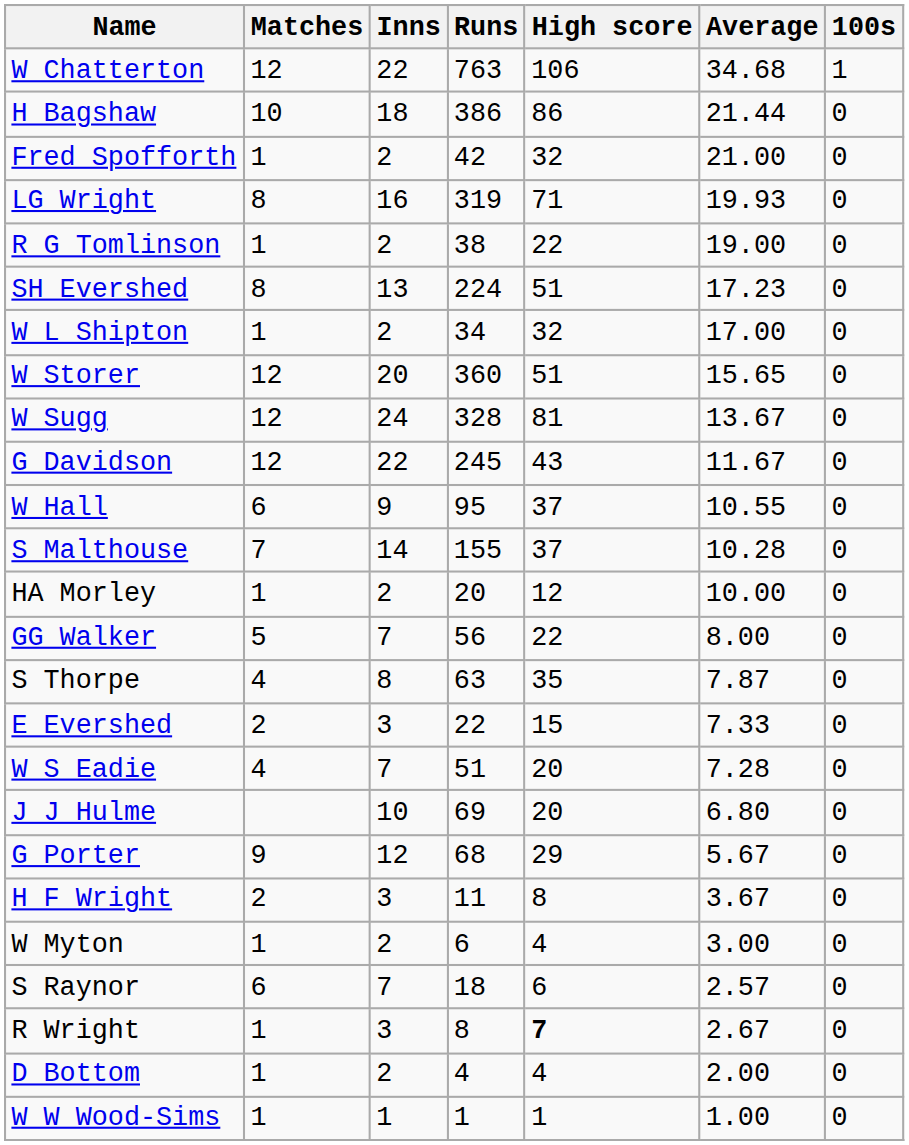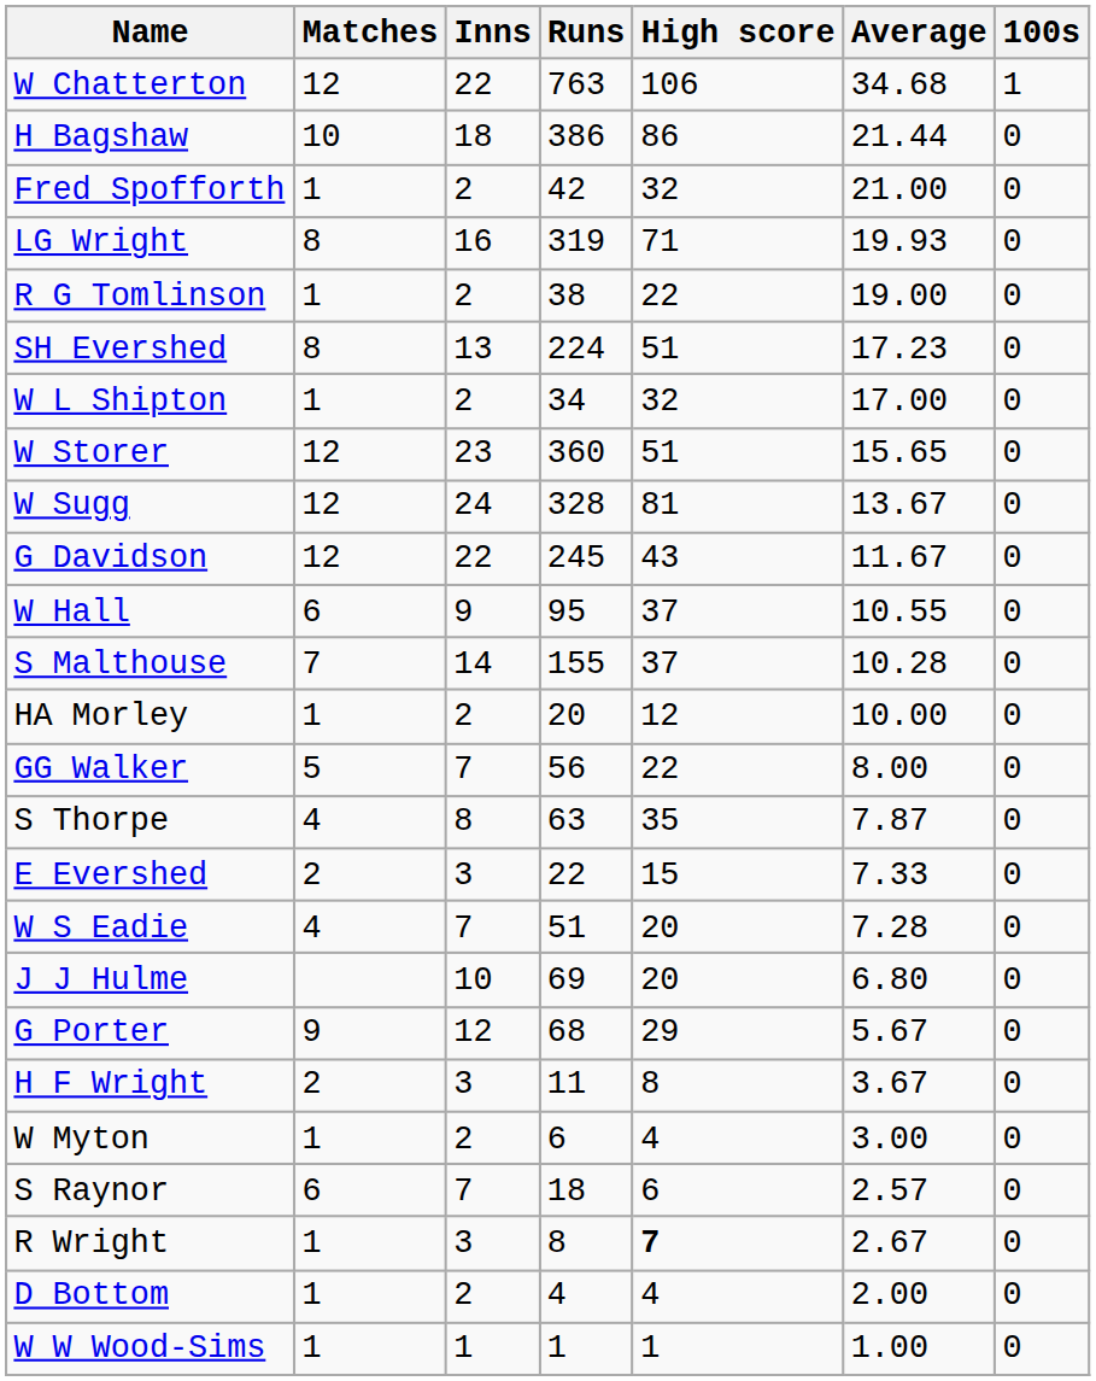W Storer | Inns: 20 -> 23
